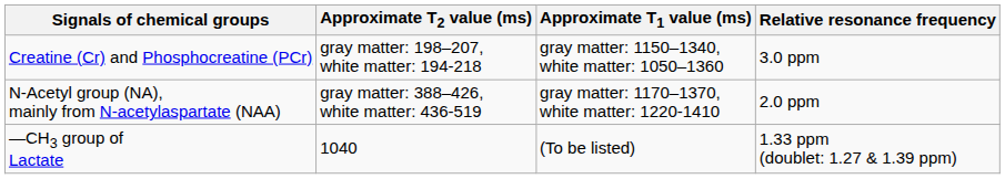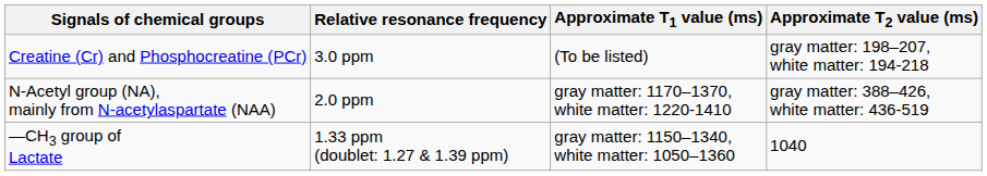columns swapped: Relative resonance frequency <-> Approximate T2 value (ms)
Creatine (Cr) and Phosphocreatine (PCr) | Approximate T1 value (ms): gray matter: 1150–1340, white matter: 1050–1360 -> (To be listed)
—CH3 group of Lactate | Approximate T1 value (ms): (To be listed) -> gray matter: 1150–1340, white matter: 1050–1360
